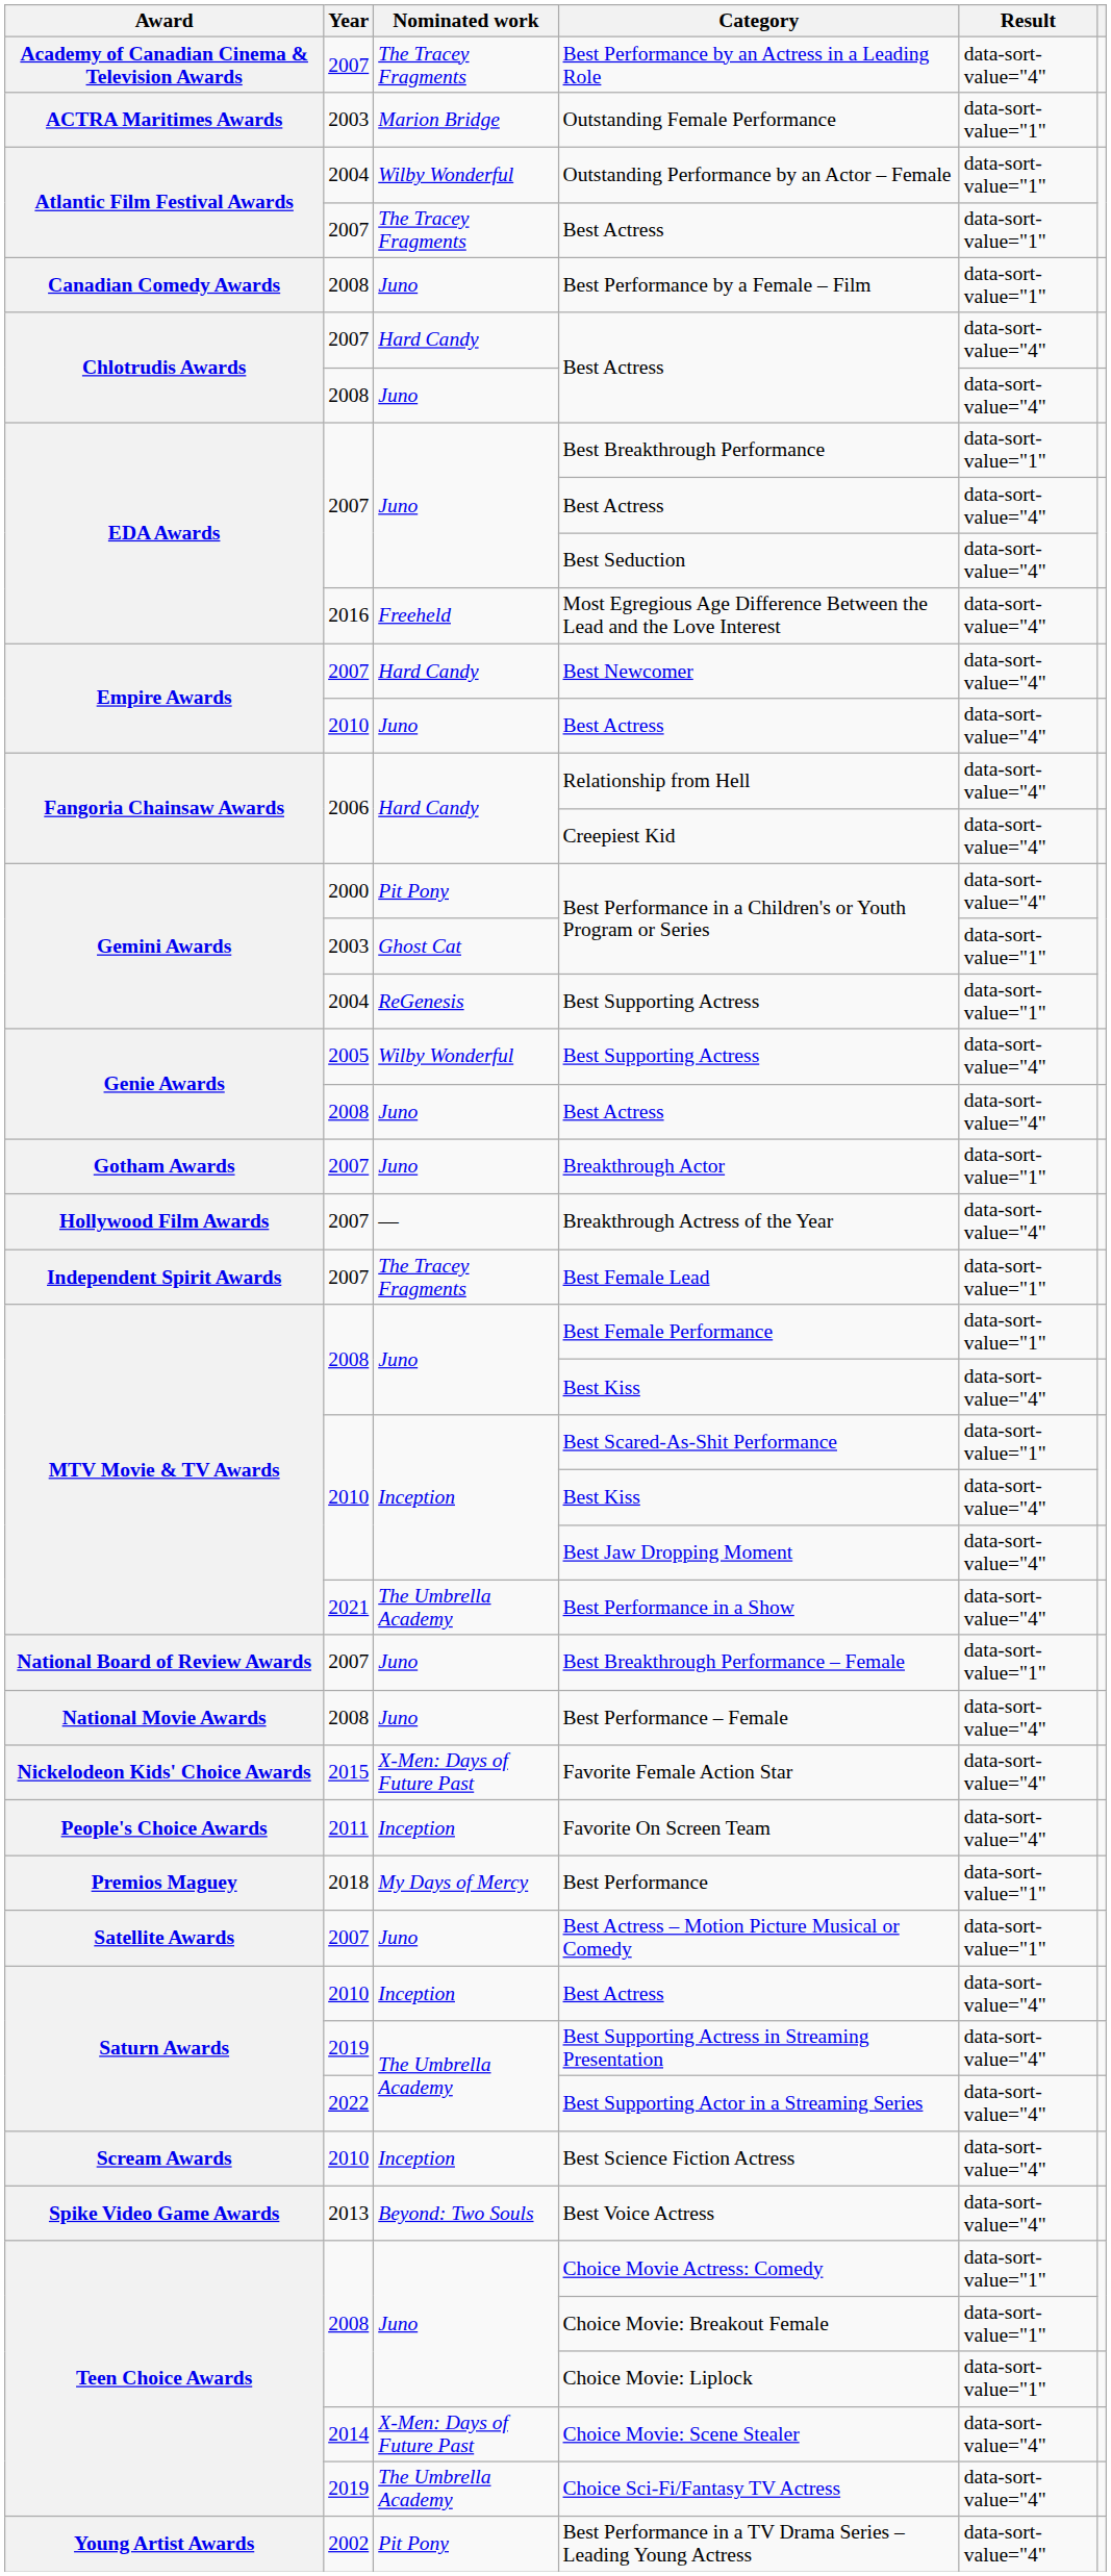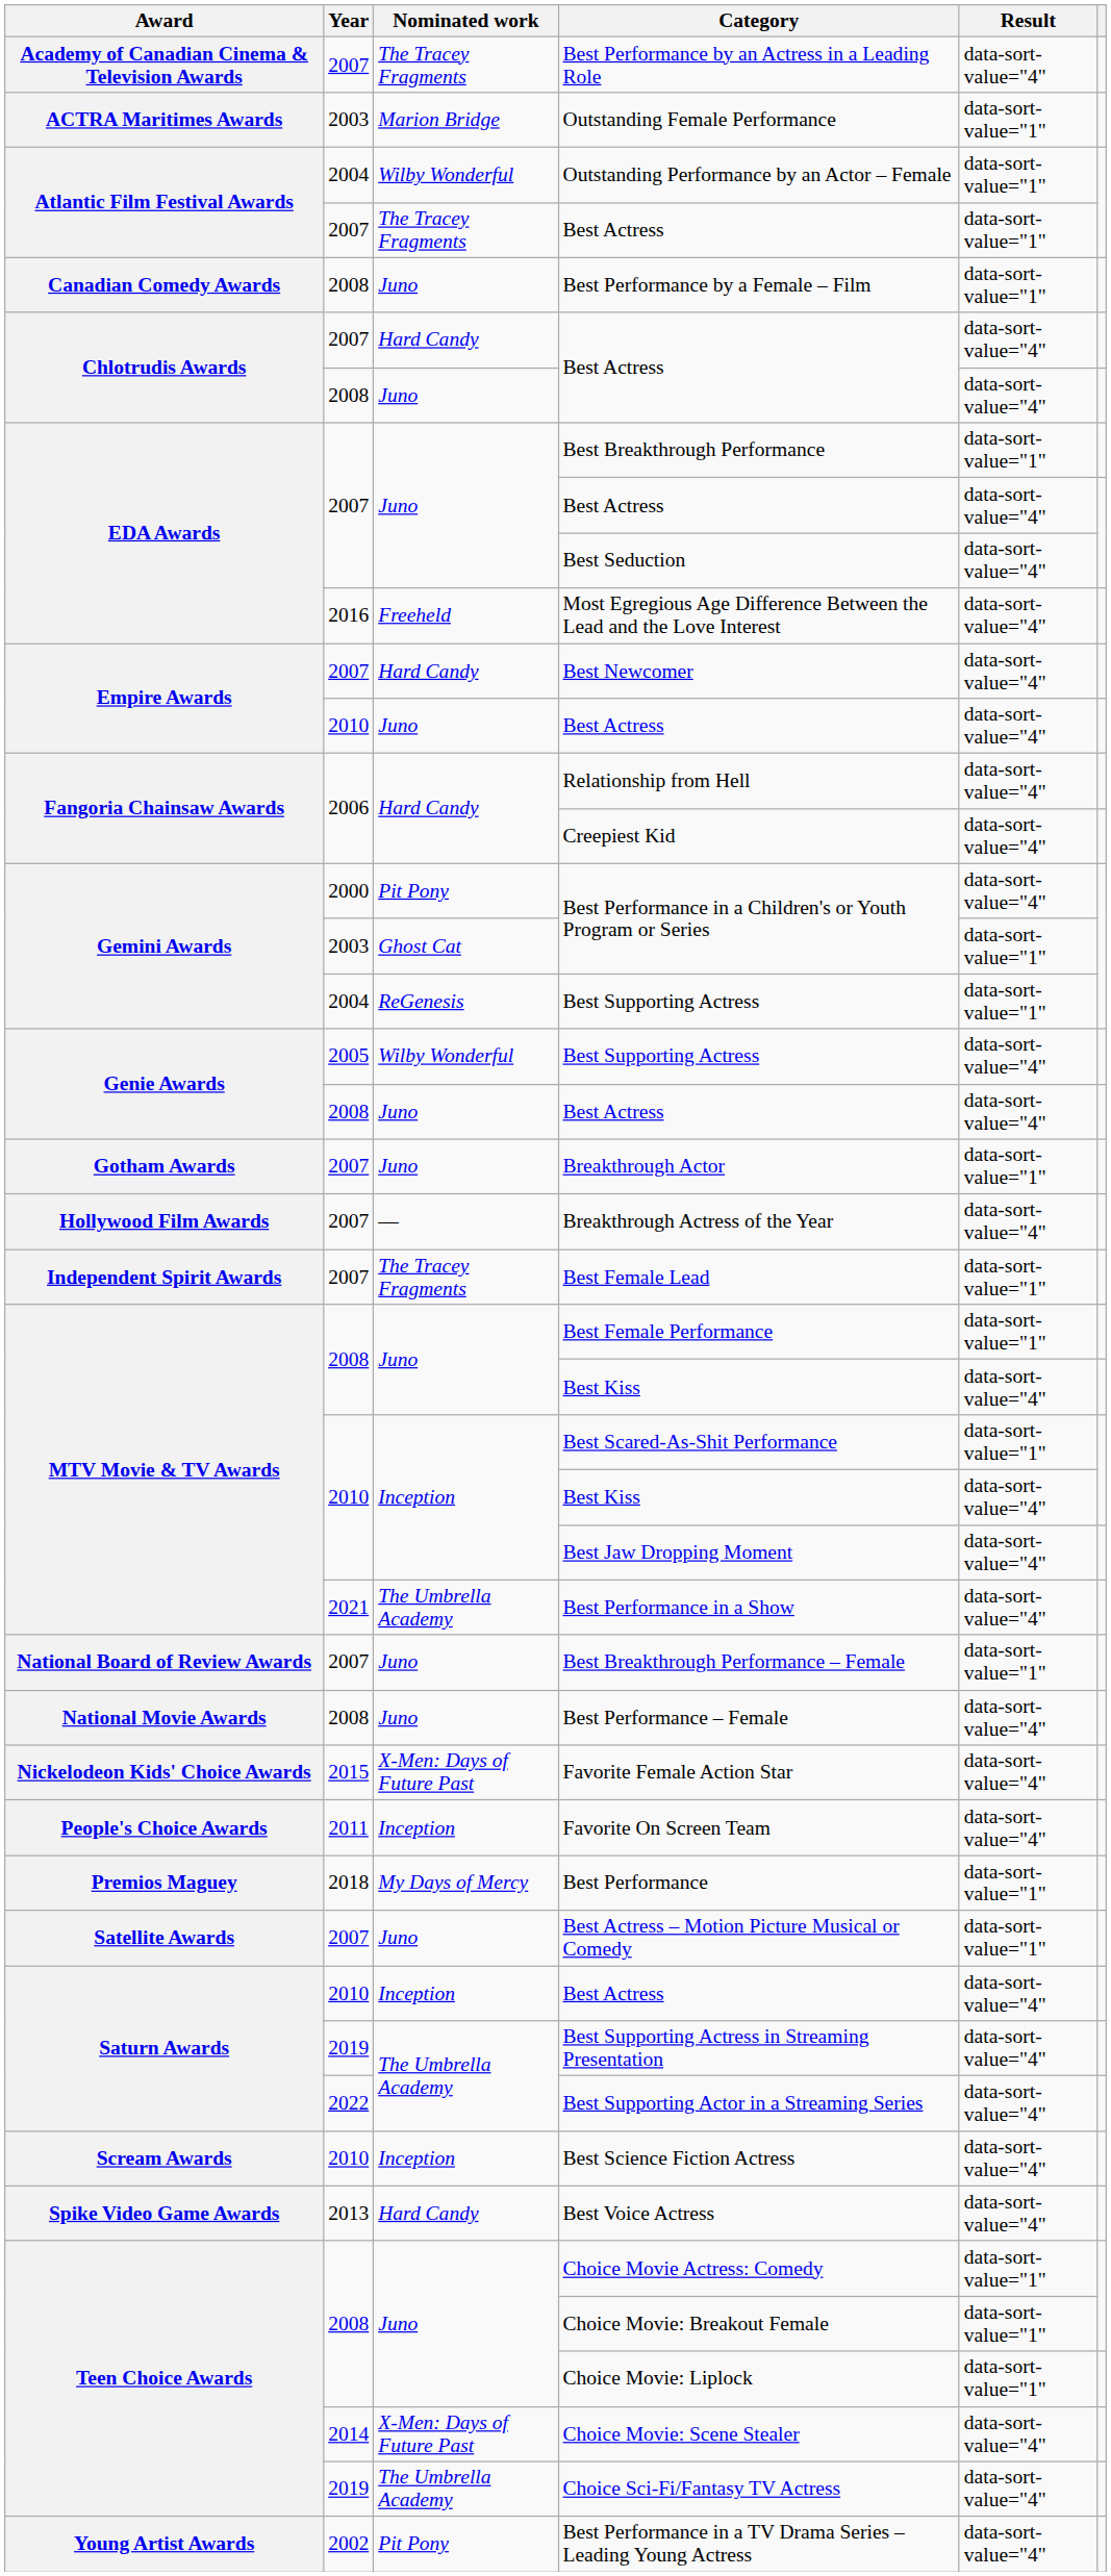Best Voice Actress | Nominated work: Beyond: Two Souls -> Hard Candy
